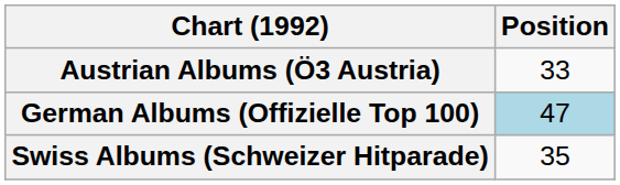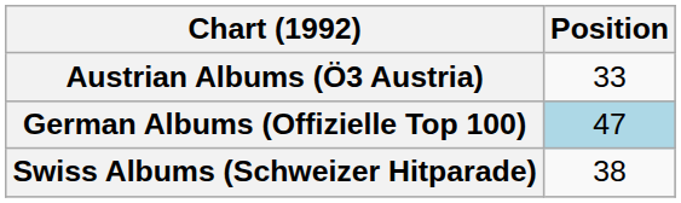Swiss Albums (Schweizer Hitparade) | Position: 35 -> 38
